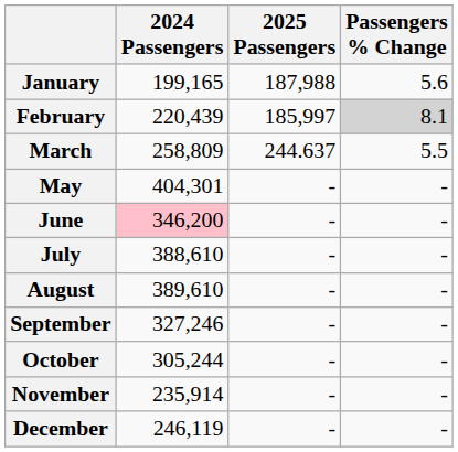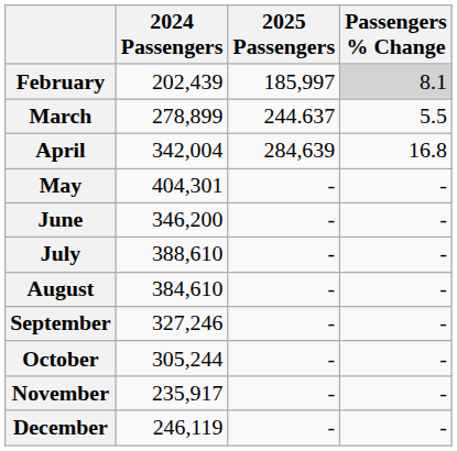- row: January | 199,165 | 187,988 | 5.6
February | 2024 Passengers: 220,439 -> 202,439
March | 2024 Passengers: 258,809 -> 278,899
+ row: April | 342,004 | 284,639 | 16.8
June | 2024 Passengers: pink background -> no background
August | 2024 Passengers: 389,610 -> 384,610
November | 2024 Passengers: 235,914 -> 235,917
